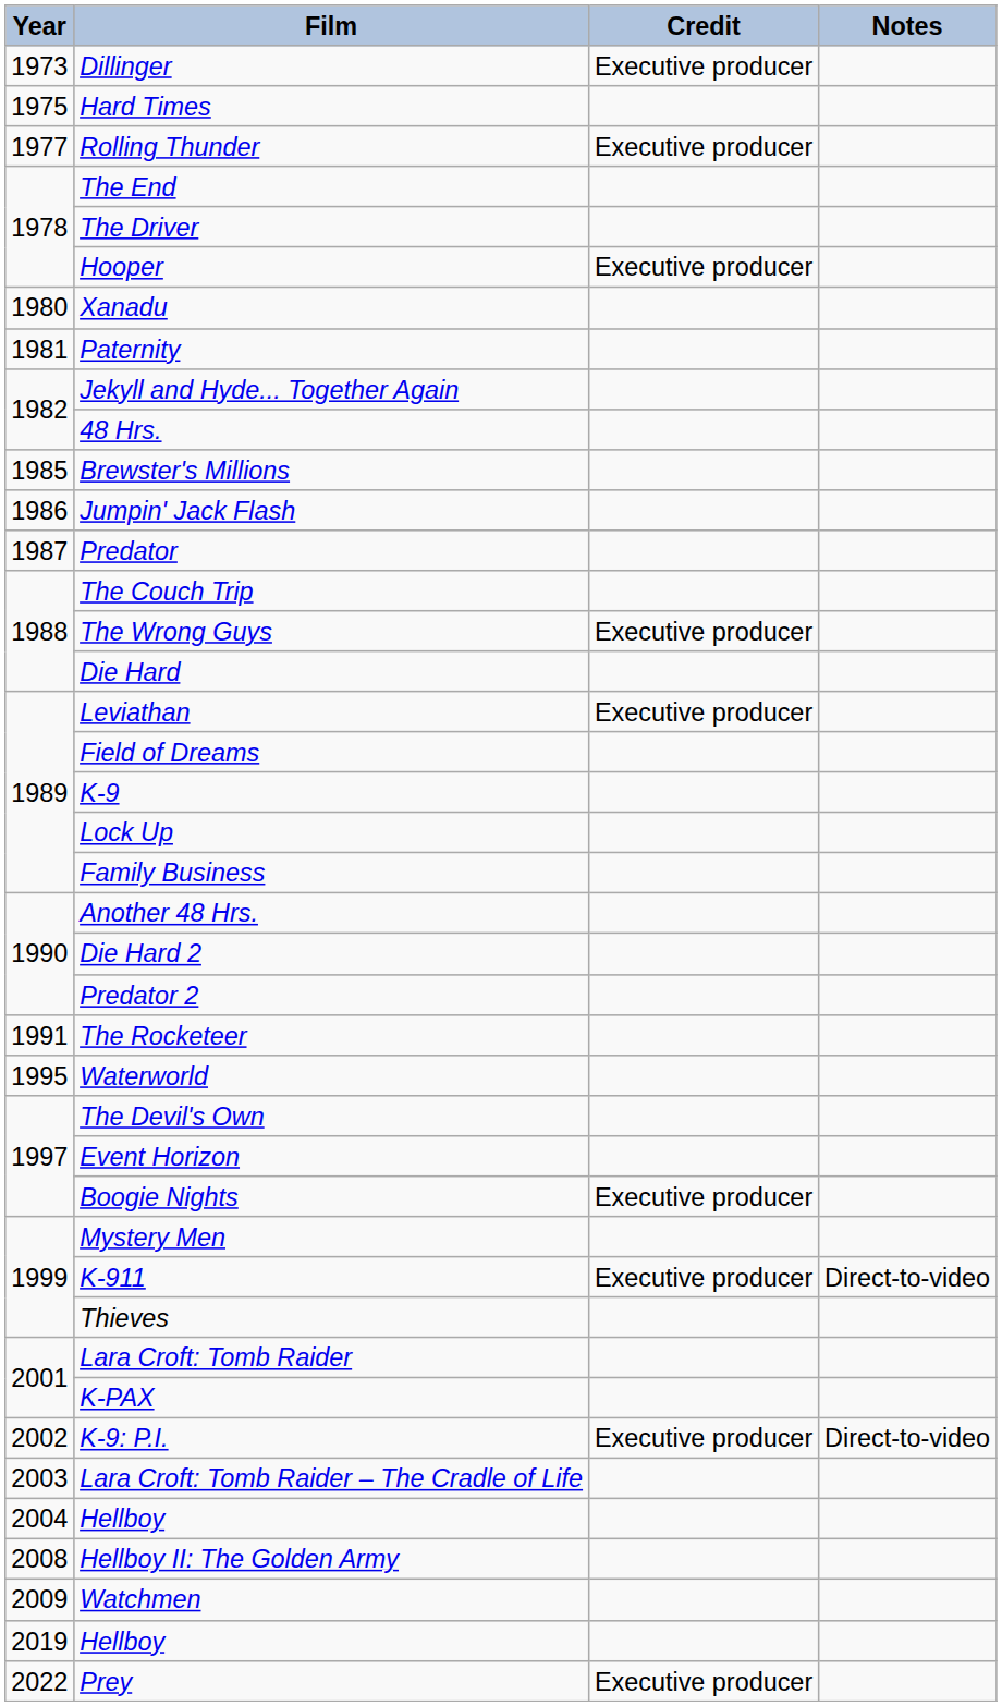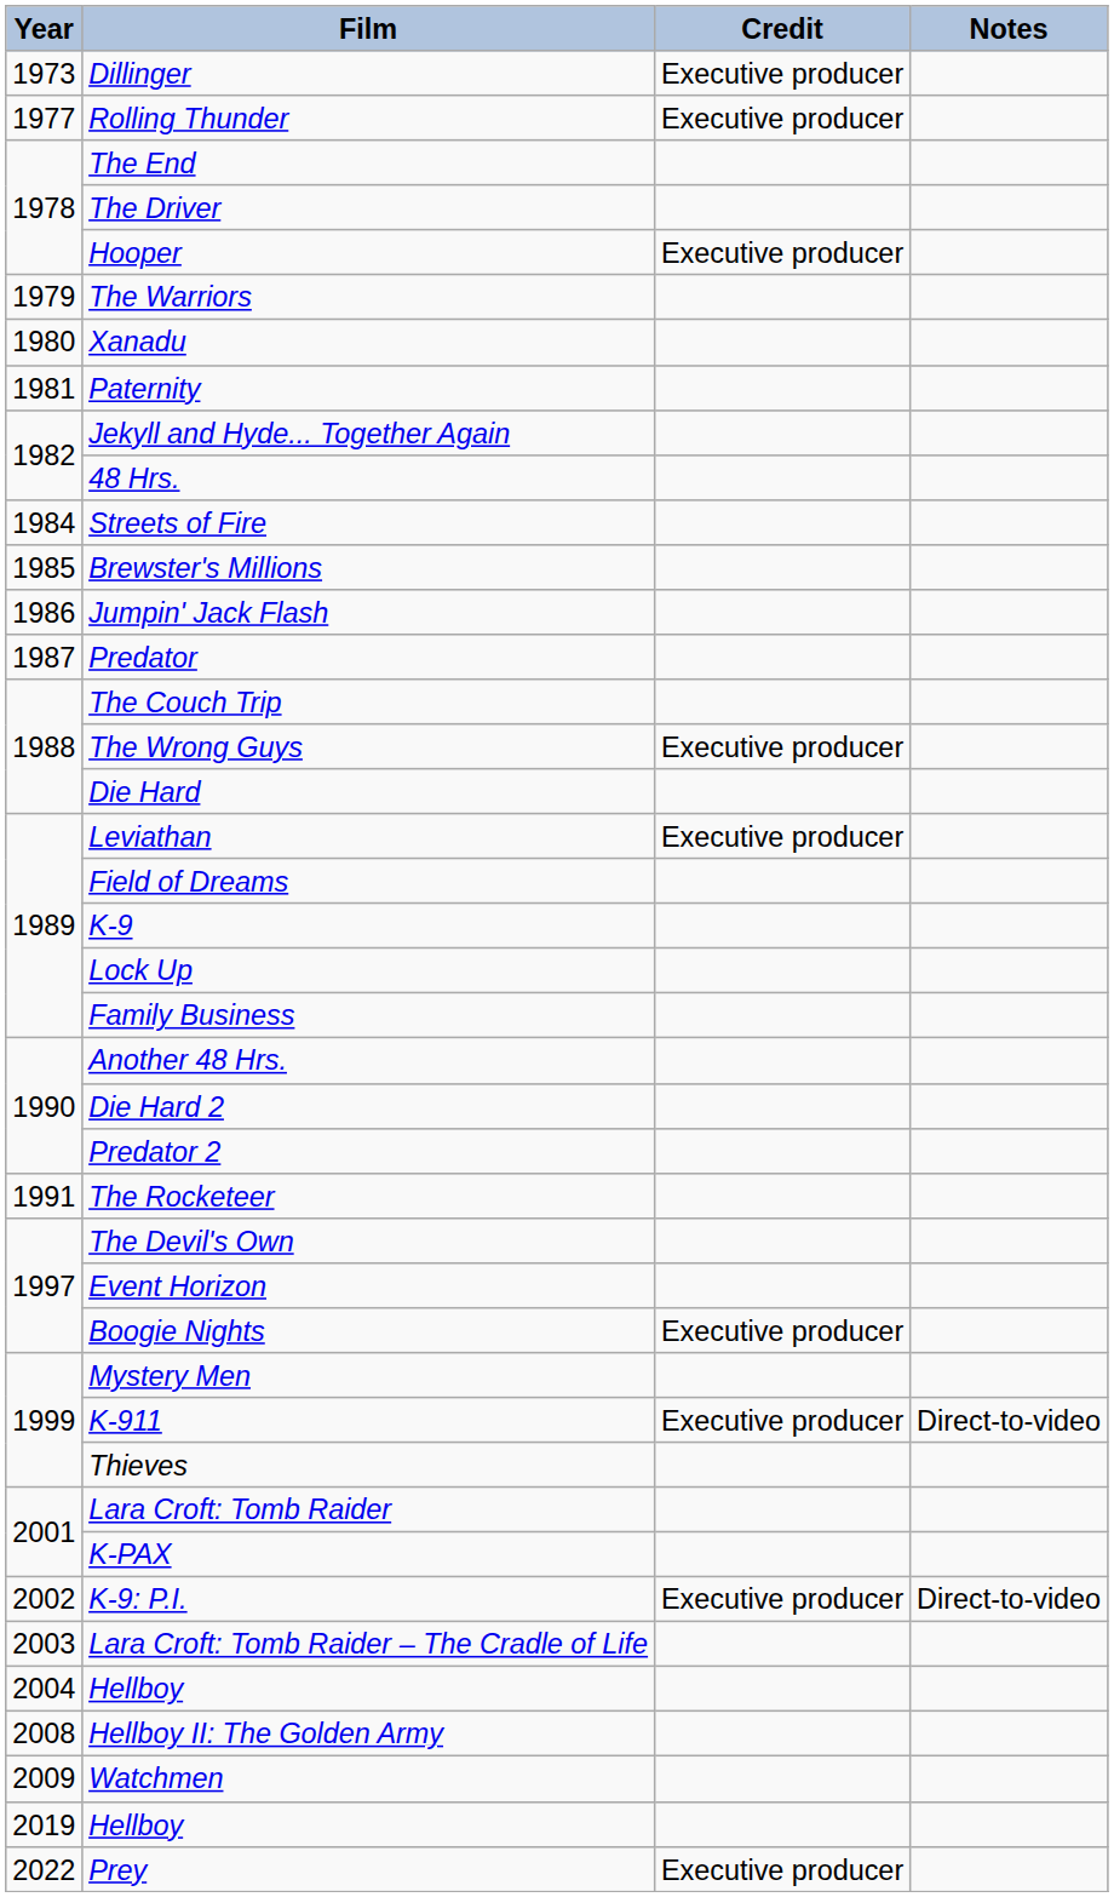- row: 1975 | Hard Times
+ row: 1979 | The Warriors
+ row: 1984 | Streets of Fire
- row: 1995 | Waterworld
